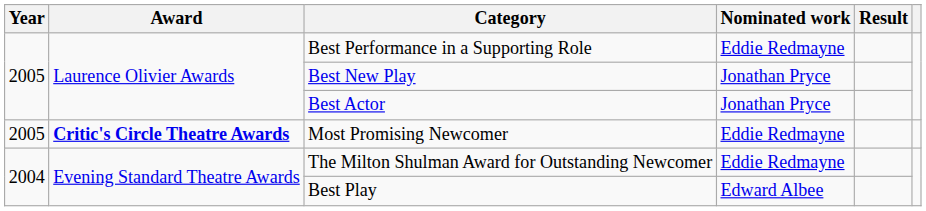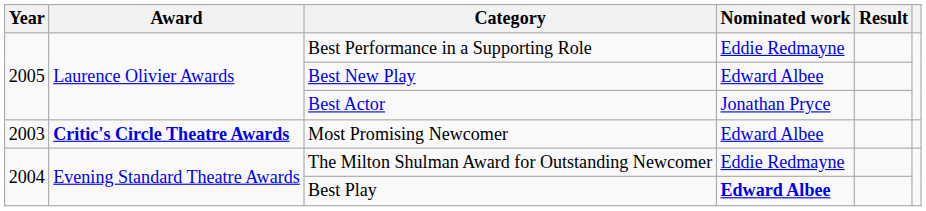Best New Play | Nominated work: Jonathan Pryce -> Edward Albee
Most Promising Newcomer | Year: 2005 -> 2003
Most Promising Newcomer | Nominated work: Eddie Redmayne -> Edward Albee
Best Play | Nominated work: normal -> bold
